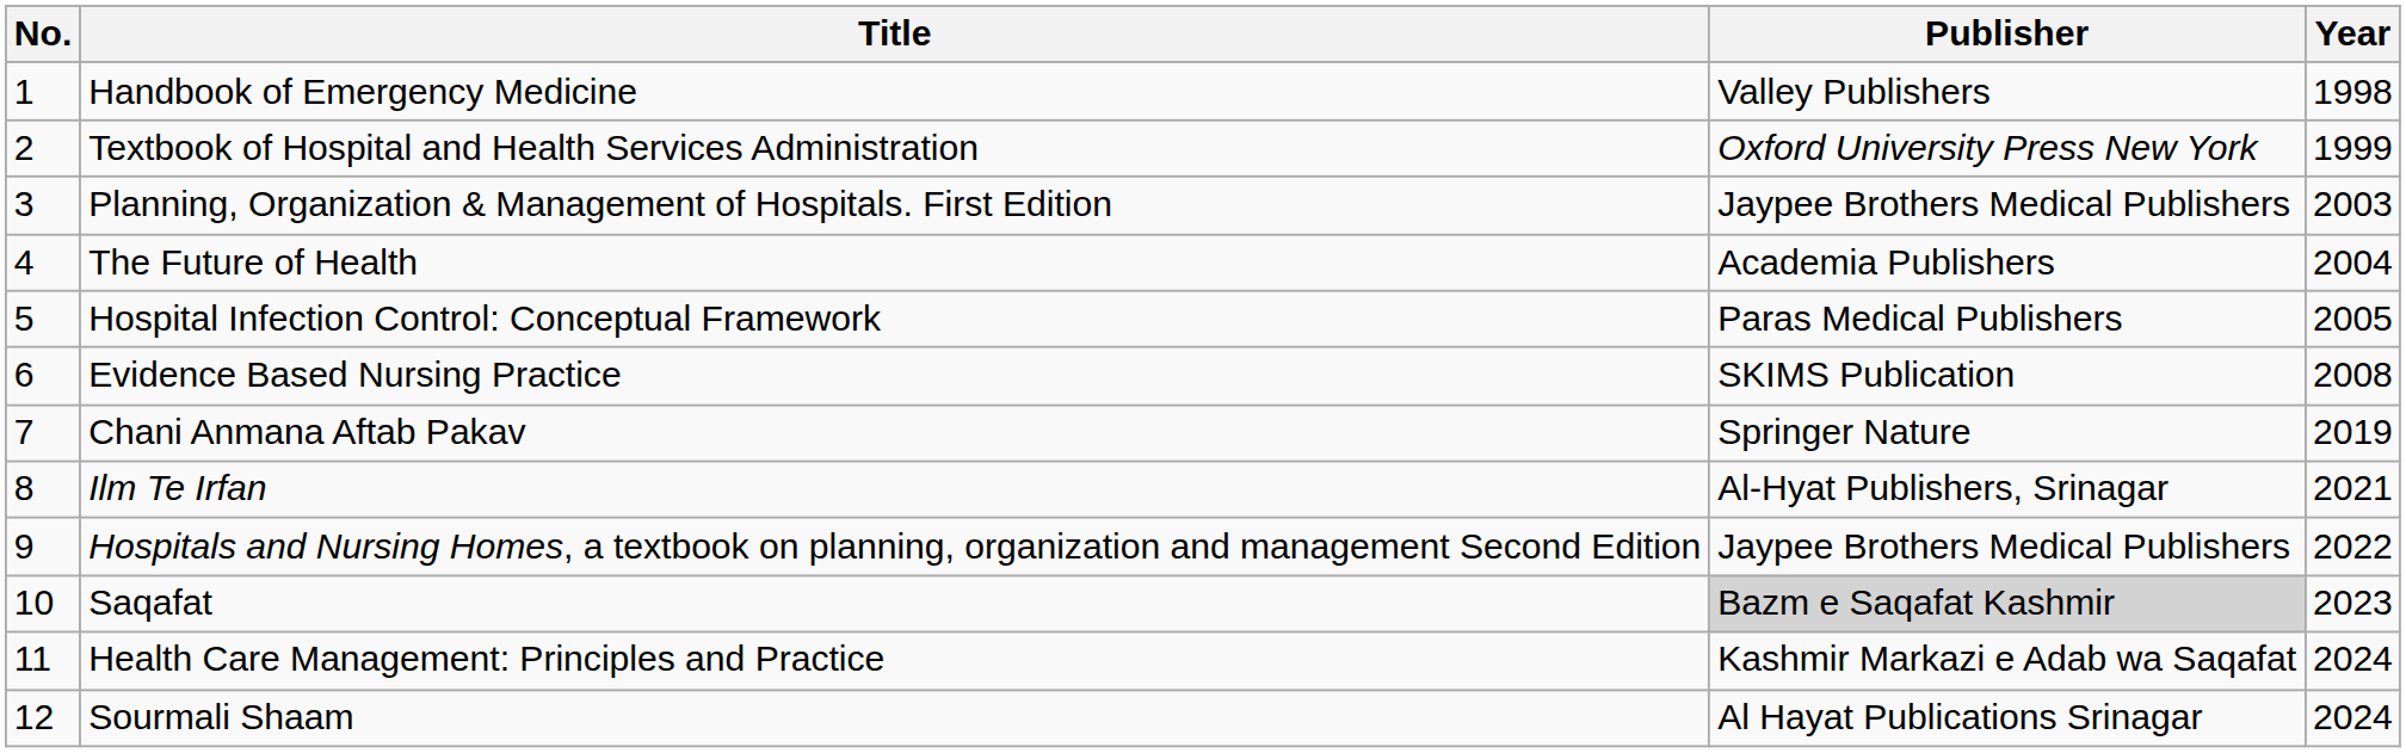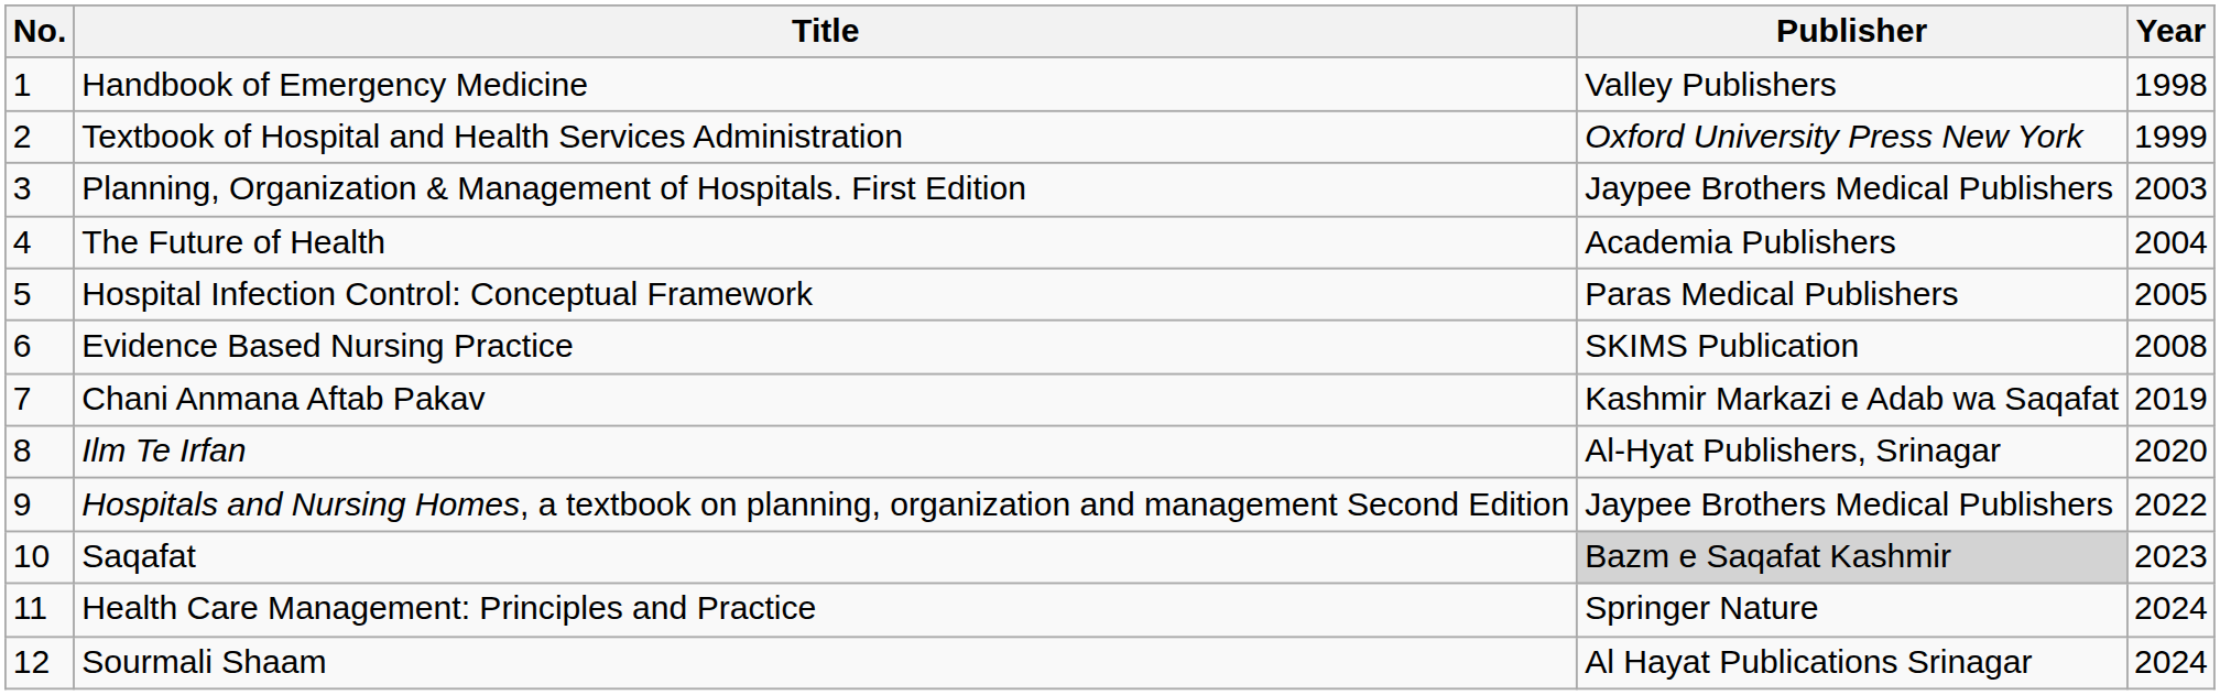Chani Anmana Aftab Pakav | Publisher: Springer Nature -> Kashmir Markazi e Adab wa Saqafat
Ilm Te Irfan | Year: 2021 -> 2020
Health Care Management: Principles and Practice | Publisher: Kashmir Markazi e Adab wa Saqafat -> Springer Nature
